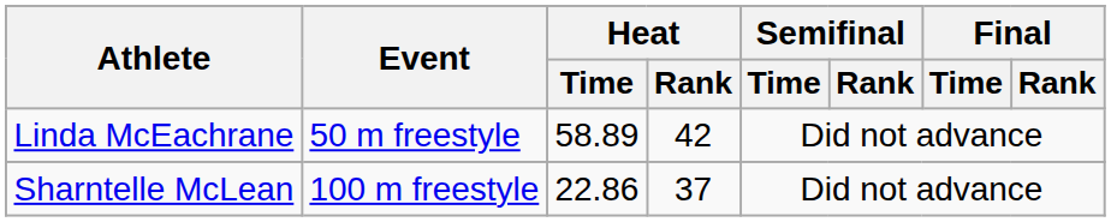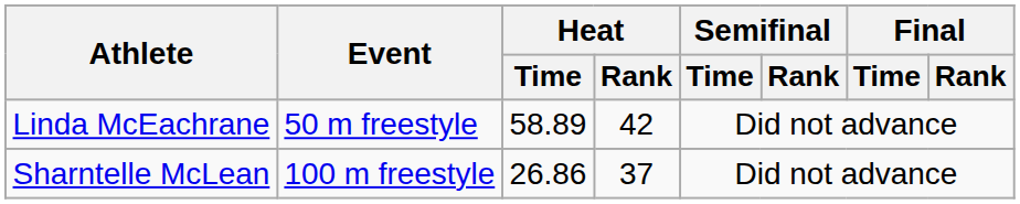Sharntelle McLean | Heat / Time: 22.86 -> 26.86
